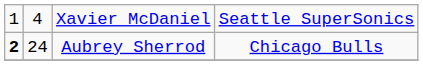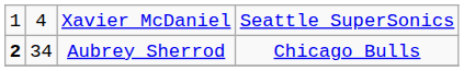Aubrey Sherrod | column 2: 24 -> 34
